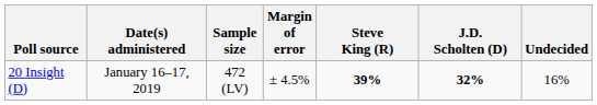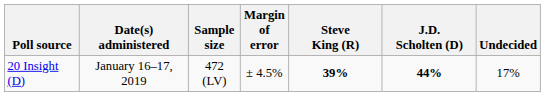20 Insight (D) | J.D. Scholten (D): 32% -> 44%
20 Insight (D) | Undecided: 16% -> 17%
